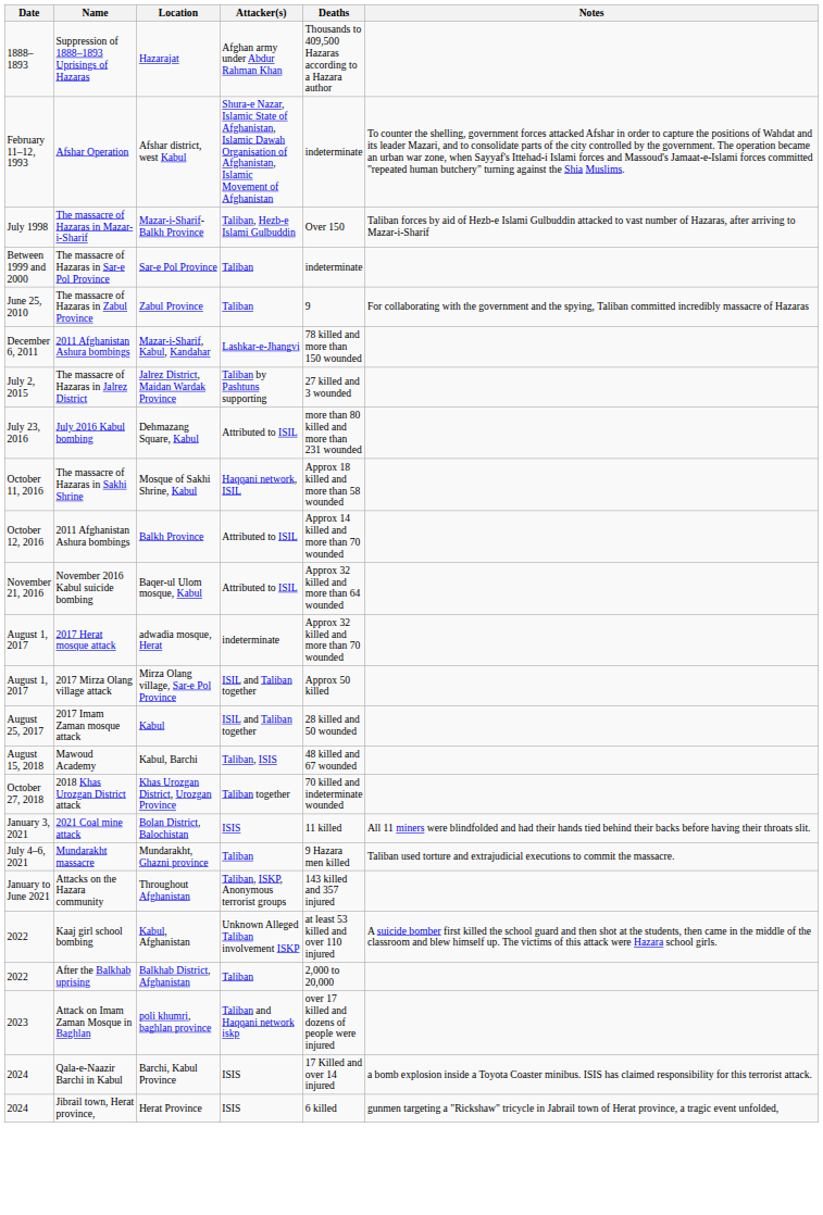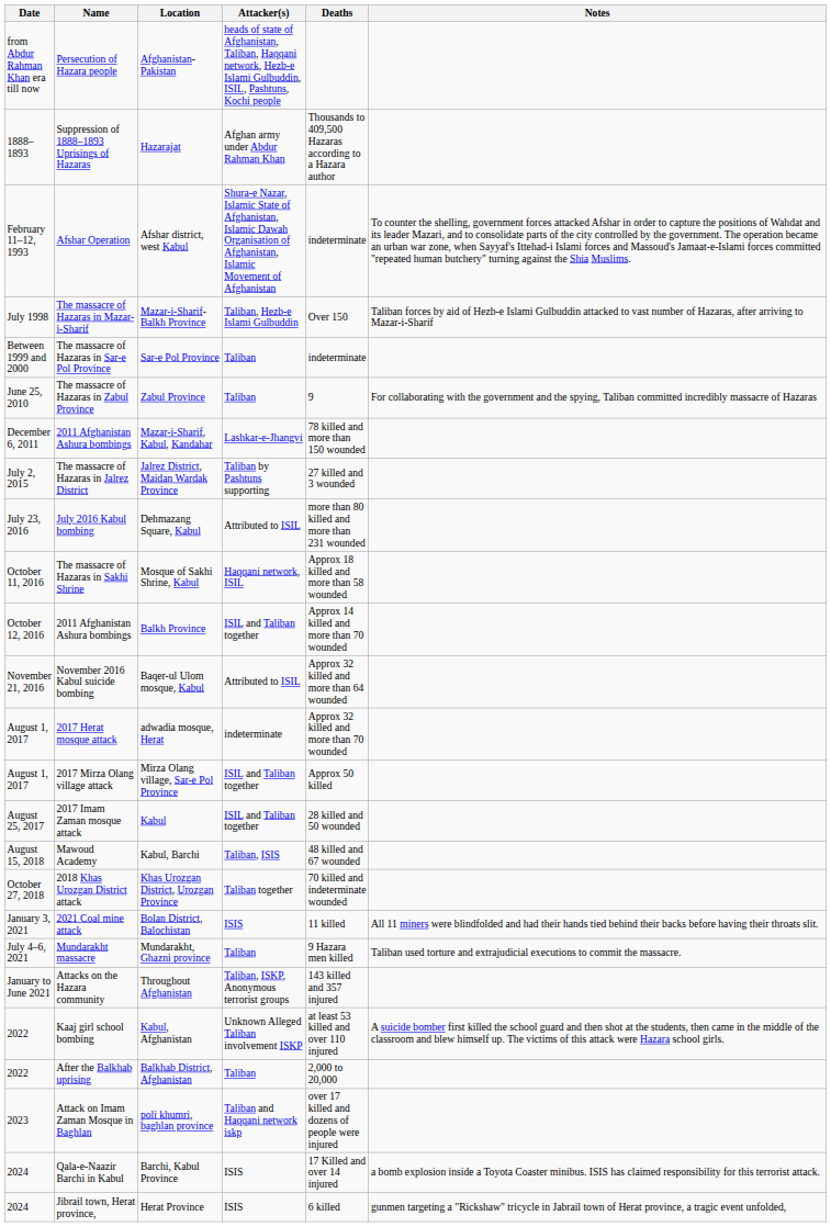+ row: from Abdur Rahman Khan era till now | Persecution of Hazara people | Afghanistan-Pakistan | heads of state of Afghanistan, Taliban, Haqqani network, Hezb-e Islami Gulbuddin, ISIL, Pashtuns, Kochi people
Balkh Province | Attacker(s): Attributed to ISIL -> ISIL and Taliban together
